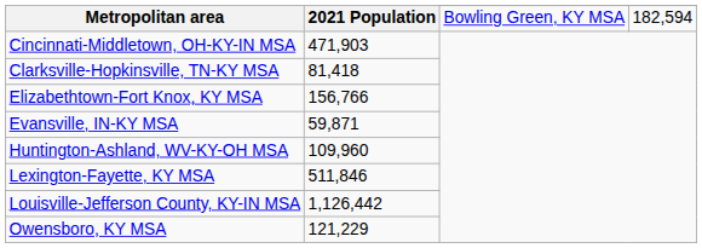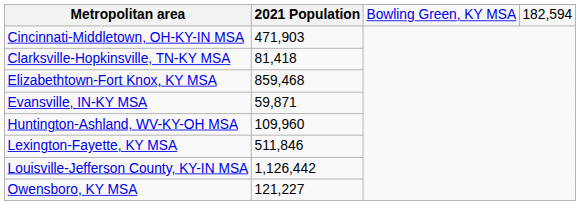Elizabethtown-Fort Knox, KY MSA | 2021 Population: 156,766 -> 859,468
Owensboro, KY MSA | 2021 Population: 121,229 -> 121,227
